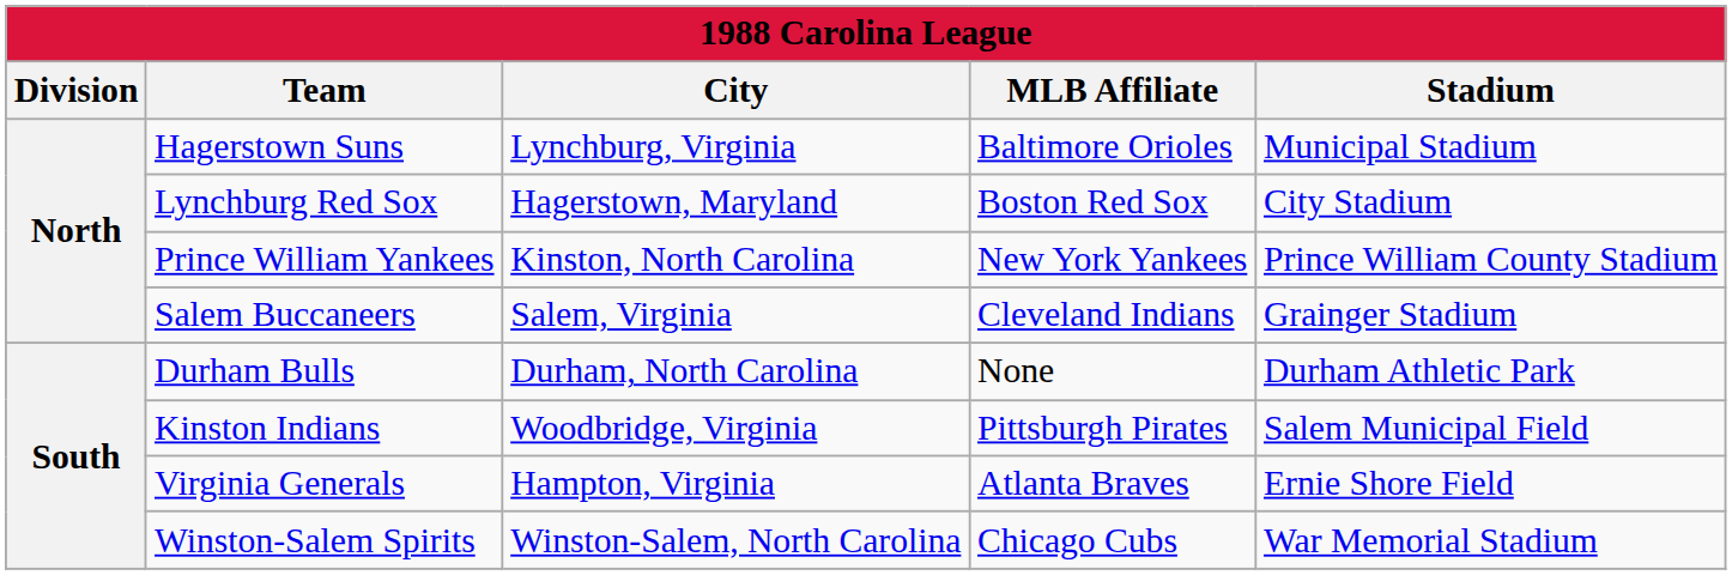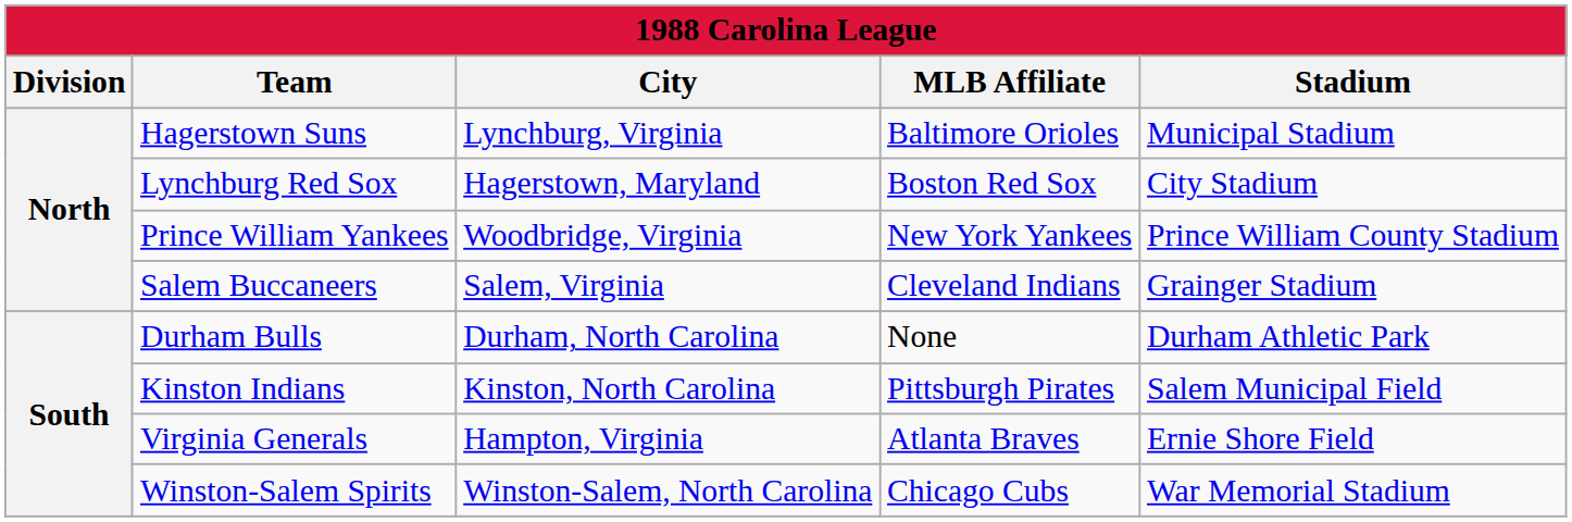Prince William Yankees | City: Kinston, North Carolina -> Woodbridge, Virginia
Kinston Indians | City: Woodbridge, Virginia -> Kinston, North Carolina
